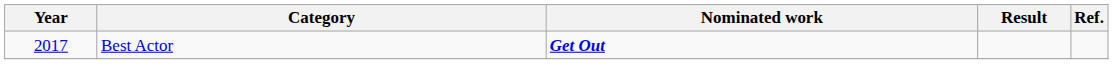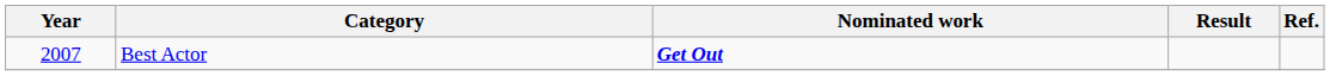Best Actor | Year: 2017 -> 2007
